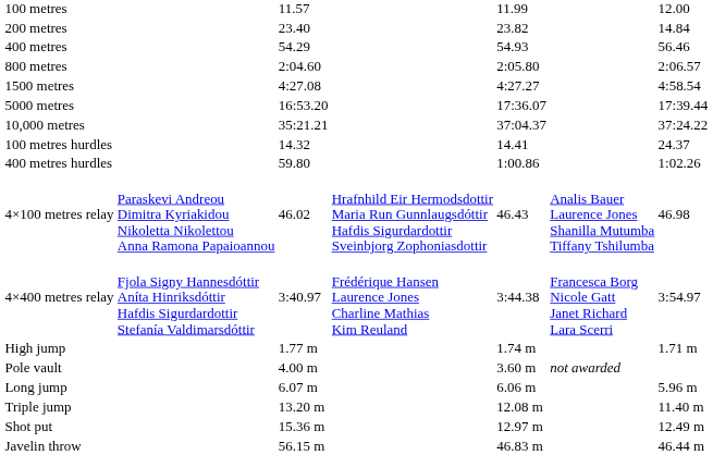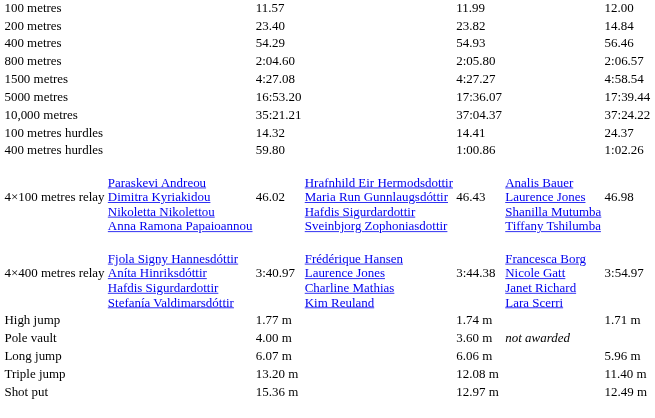- row: Javelin throw | 56.15 m | 46.83 m | 46.44 m
